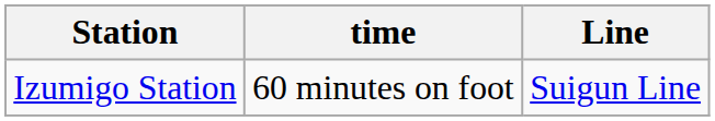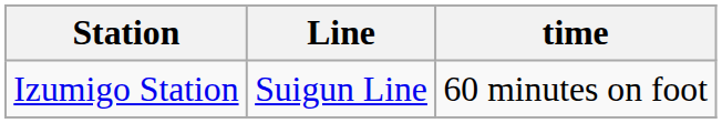columns swapped: Line <-> time
